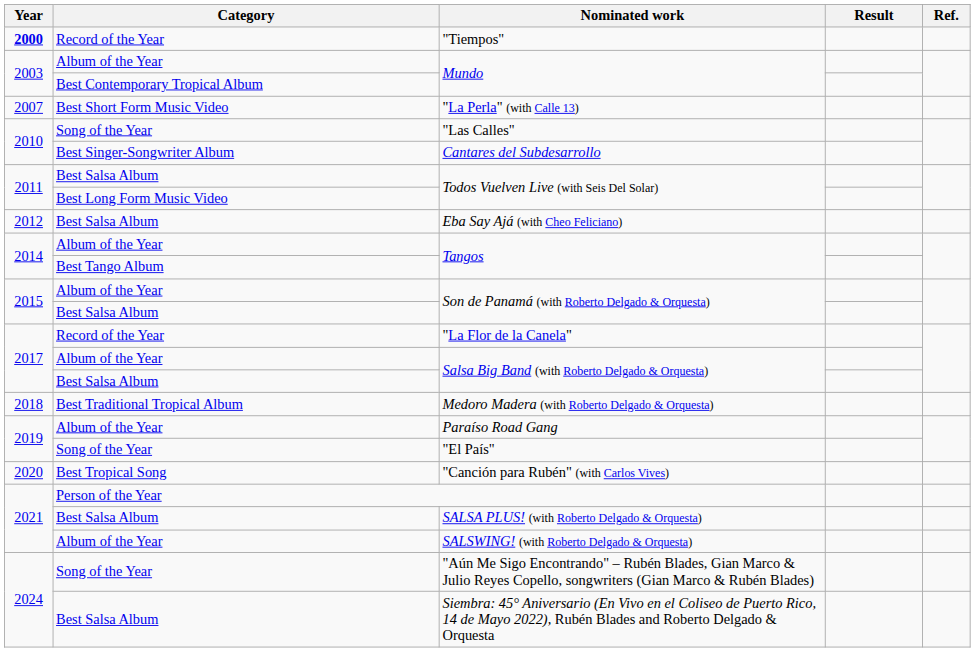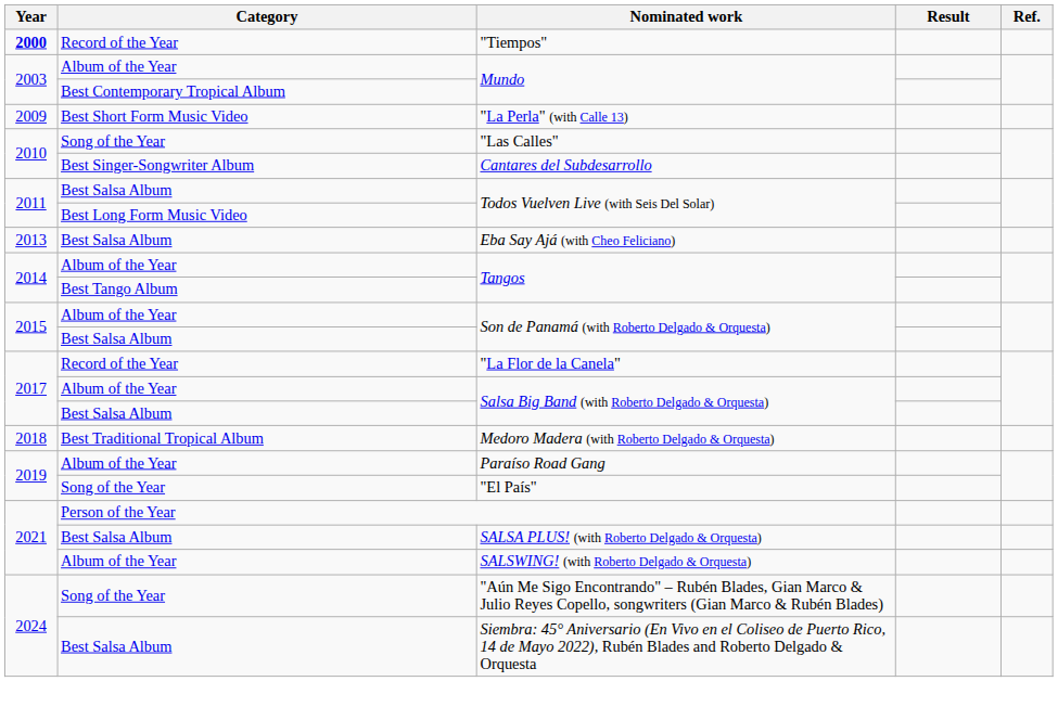"La Perla" (with Calle 13) | Year: 2007 -> 2009
Eba Say Ajá (with Cheo Feliciano) | Year: 2012 -> 2013
- row: 2020 | Best Tropical Song | "Canción para Rubén" (with Carlos Vives)
